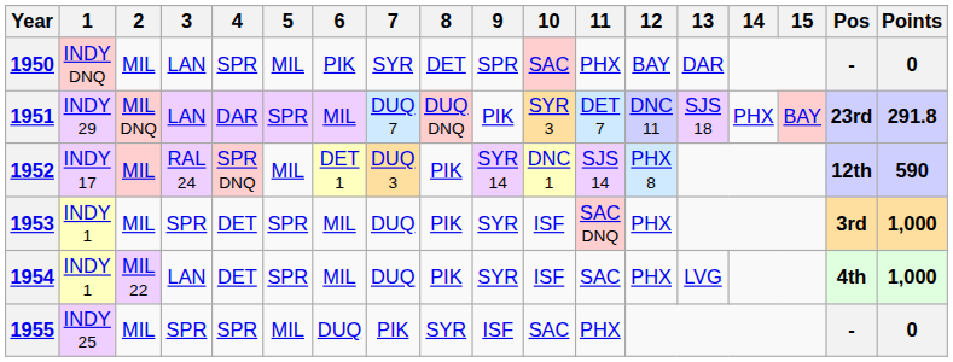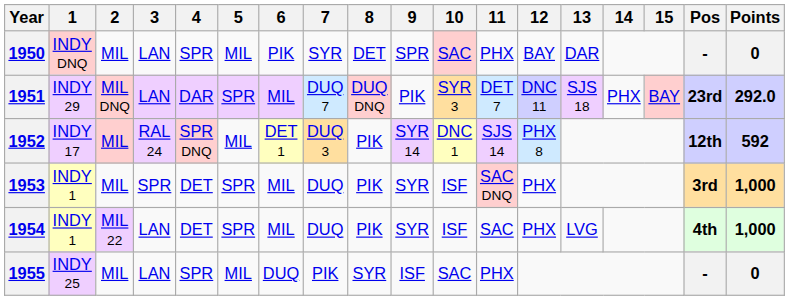1951 | Points: 291.8 -> 292.0
1952 | Points: 590 -> 592
1955 | 3: SPR -> LAN
